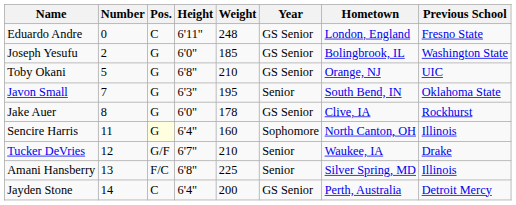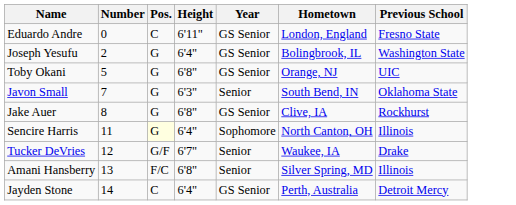- column: Weight | 248 | 185 | 210 | 195 | 178 | 160 | 210 | 225 | 200
Joseph Yesufu | Height: 6'0" -> 6'4"
Jake Auer | Height: 6'0" -> 6'8"
